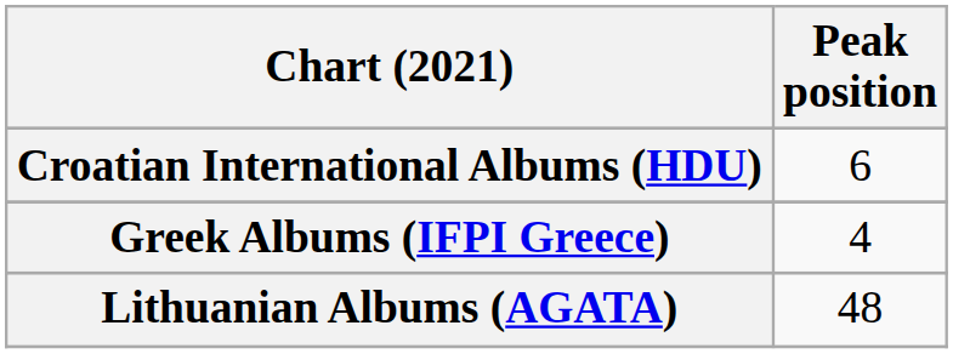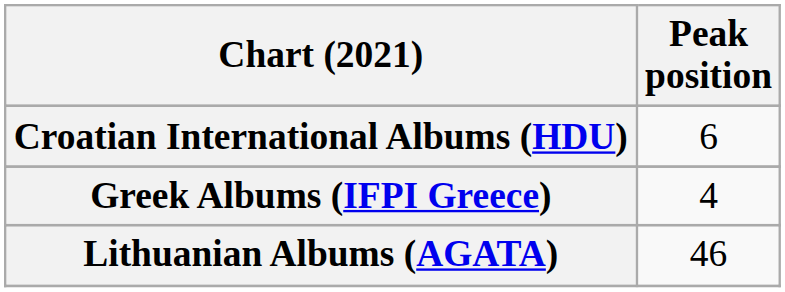Lithuanian Albums (AGATA) | Peak position: 48 -> 46
